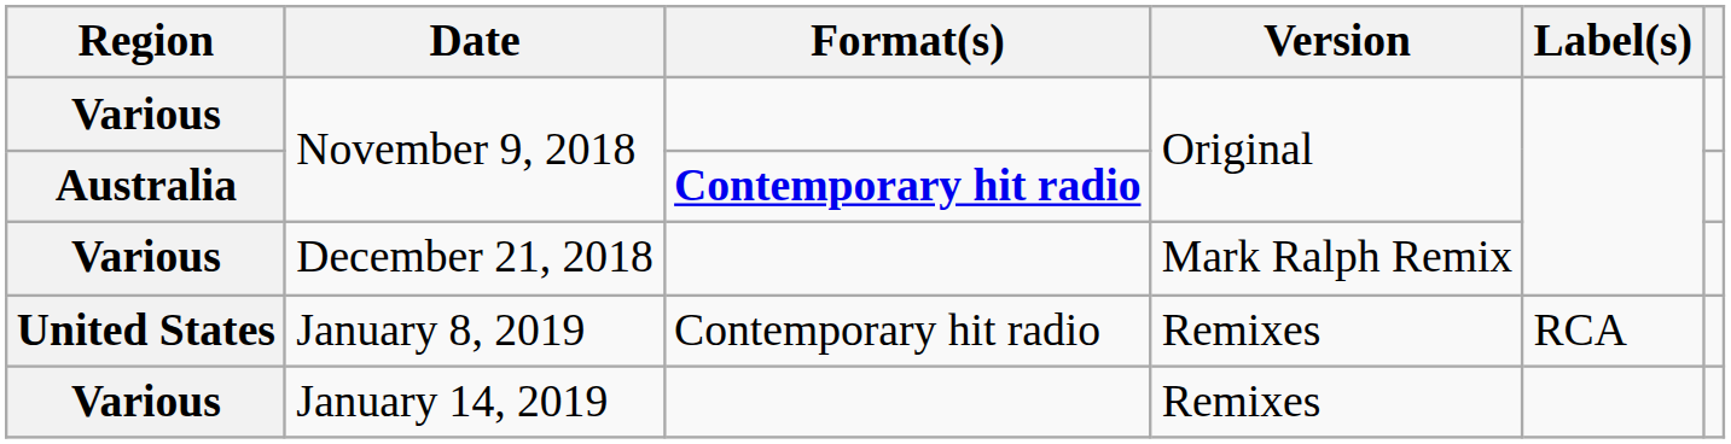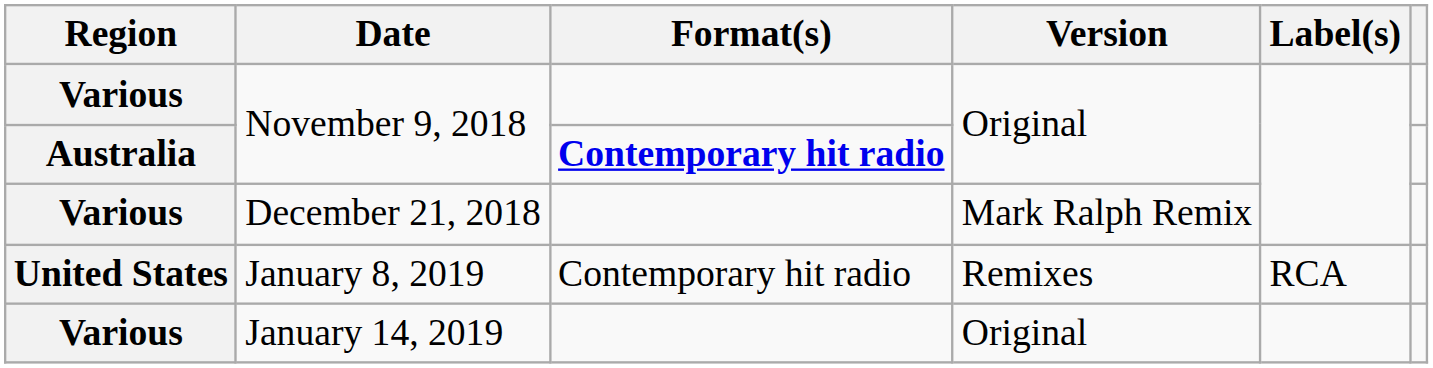January 14, 2019 | Version: Remixes -> Original
